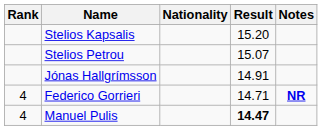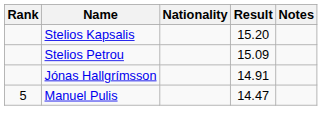Stelios Petrou | Result: 15.07 -> 15.09
- row: 4 | Federico Gorrieri | 14.71 | NR
Manuel Pulis | Rank: 4 -> 5
Manuel Pulis | Result: bold -> normal
